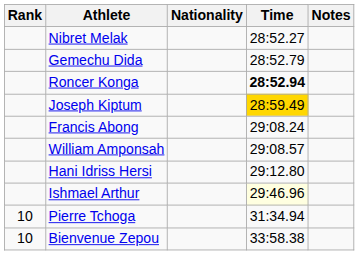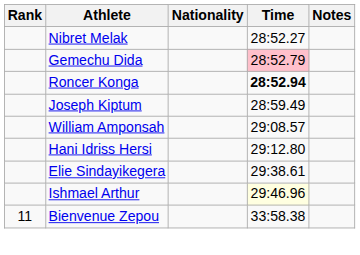Gemechu Dida | Time: no background -> pink background
Joseph Kiptum | Time: gold background -> no background
- row: Francis Abong | 29:08.24
+ row: Elie Sindayikegera | 29:38.61
- row: 10 | Pierre Tchoga | 31:34.94
Bienvenue Zepou | Rank: 10 -> 11
